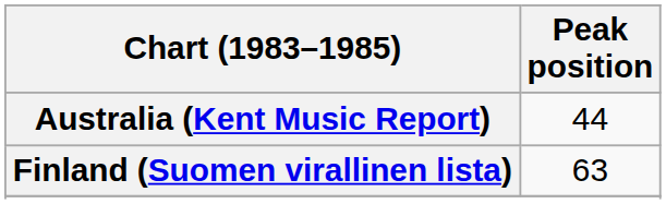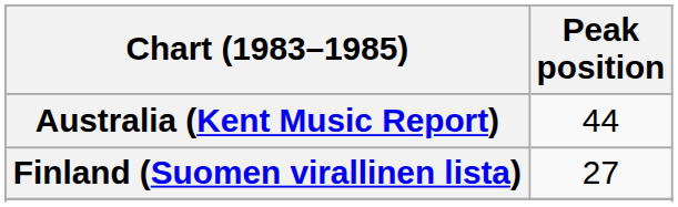Finland (Suomen virallinen lista) | Peak position: 63 -> 27
